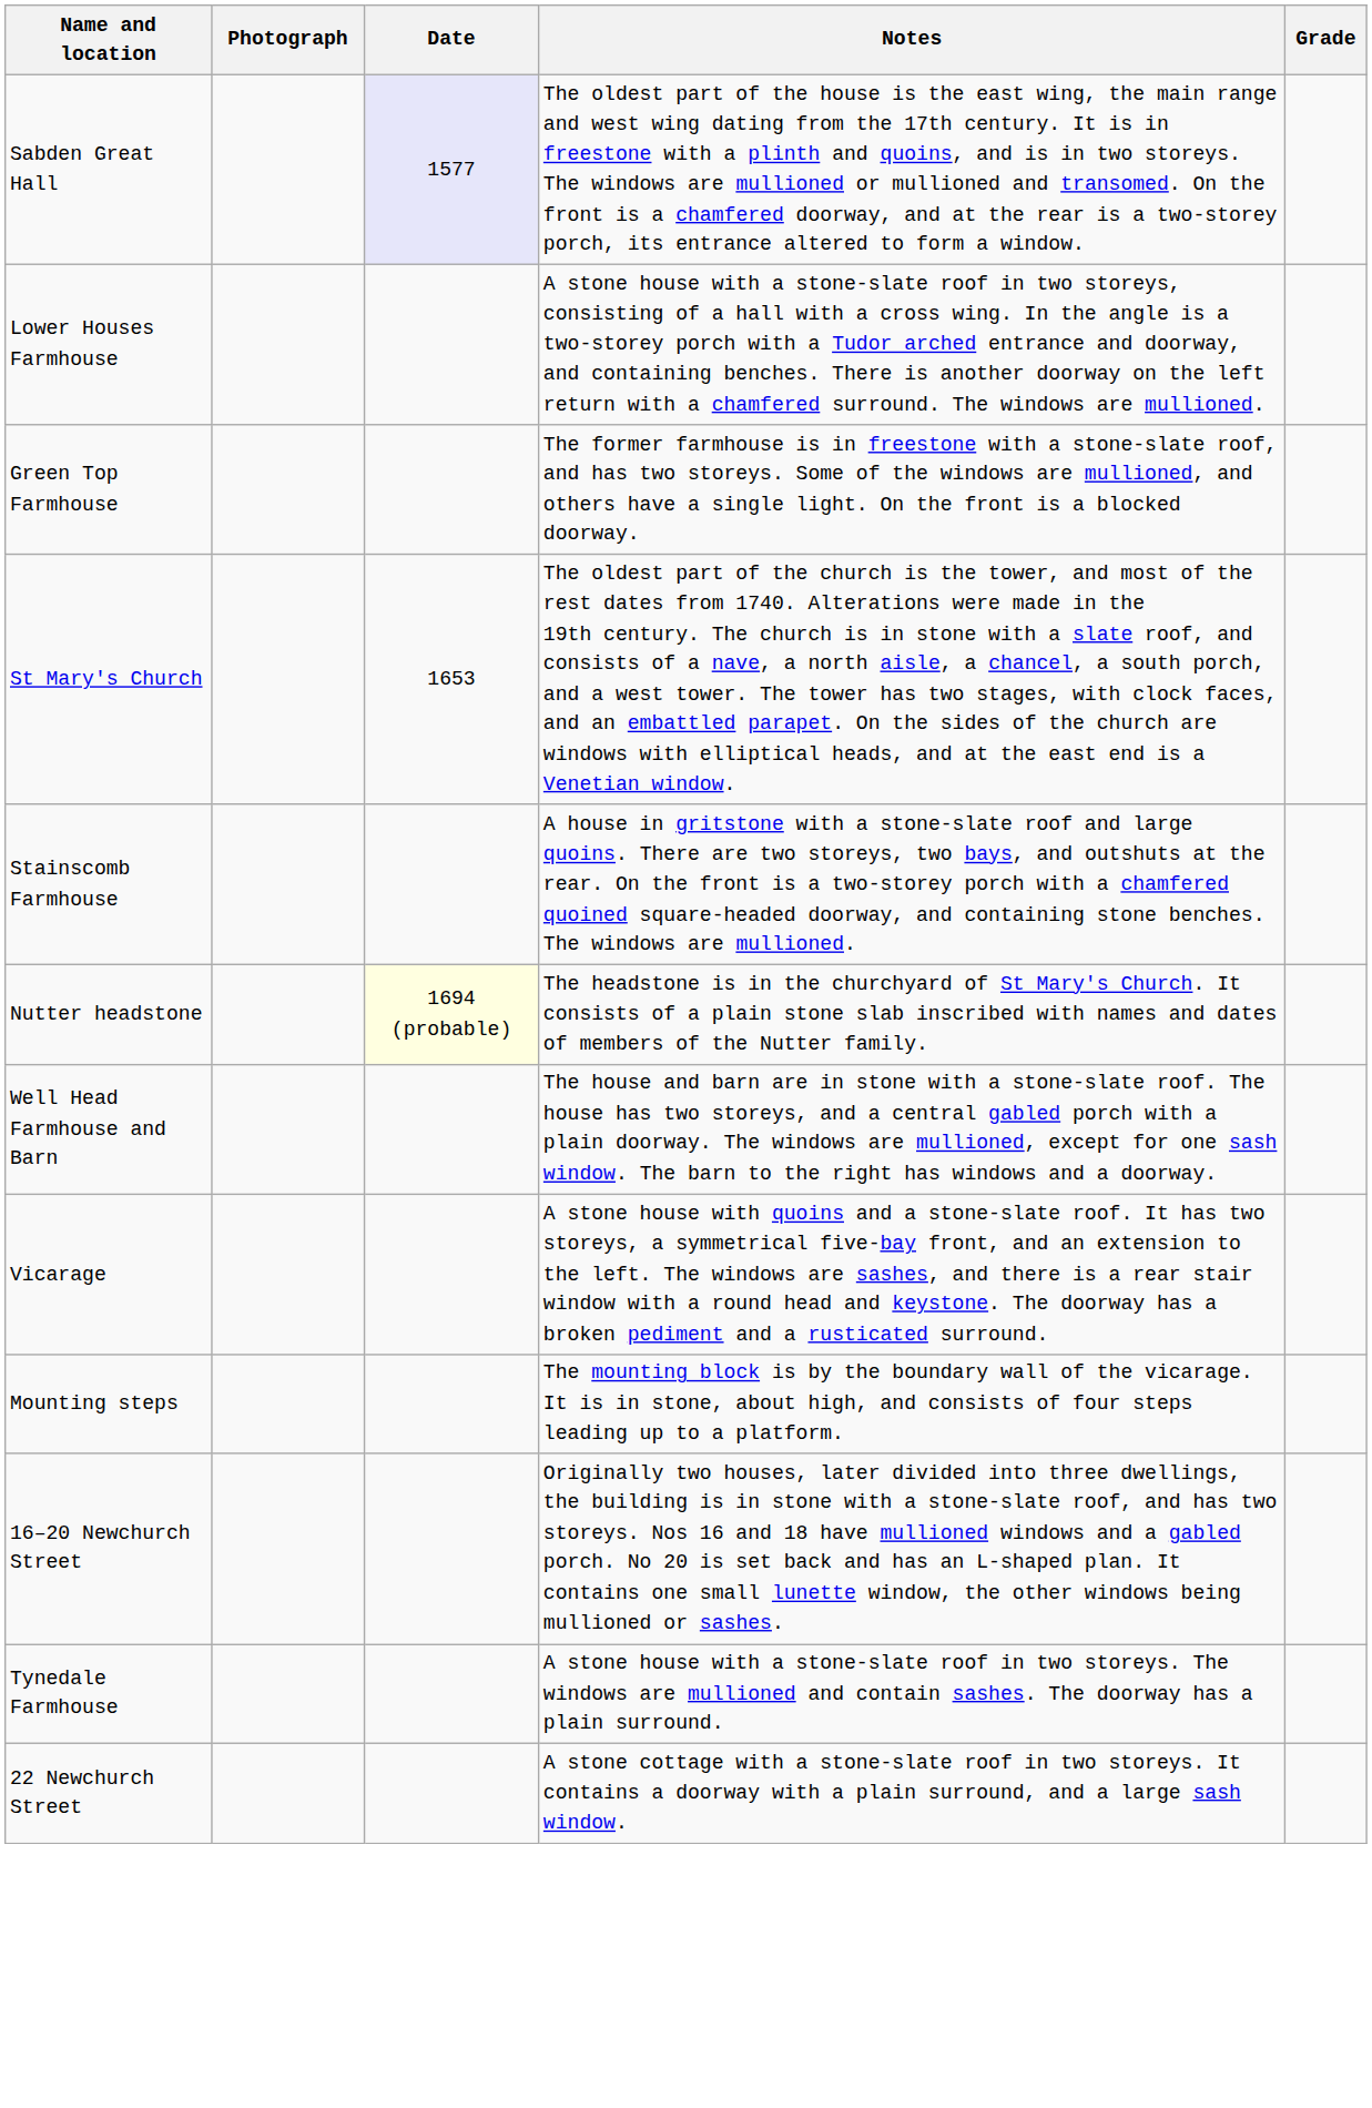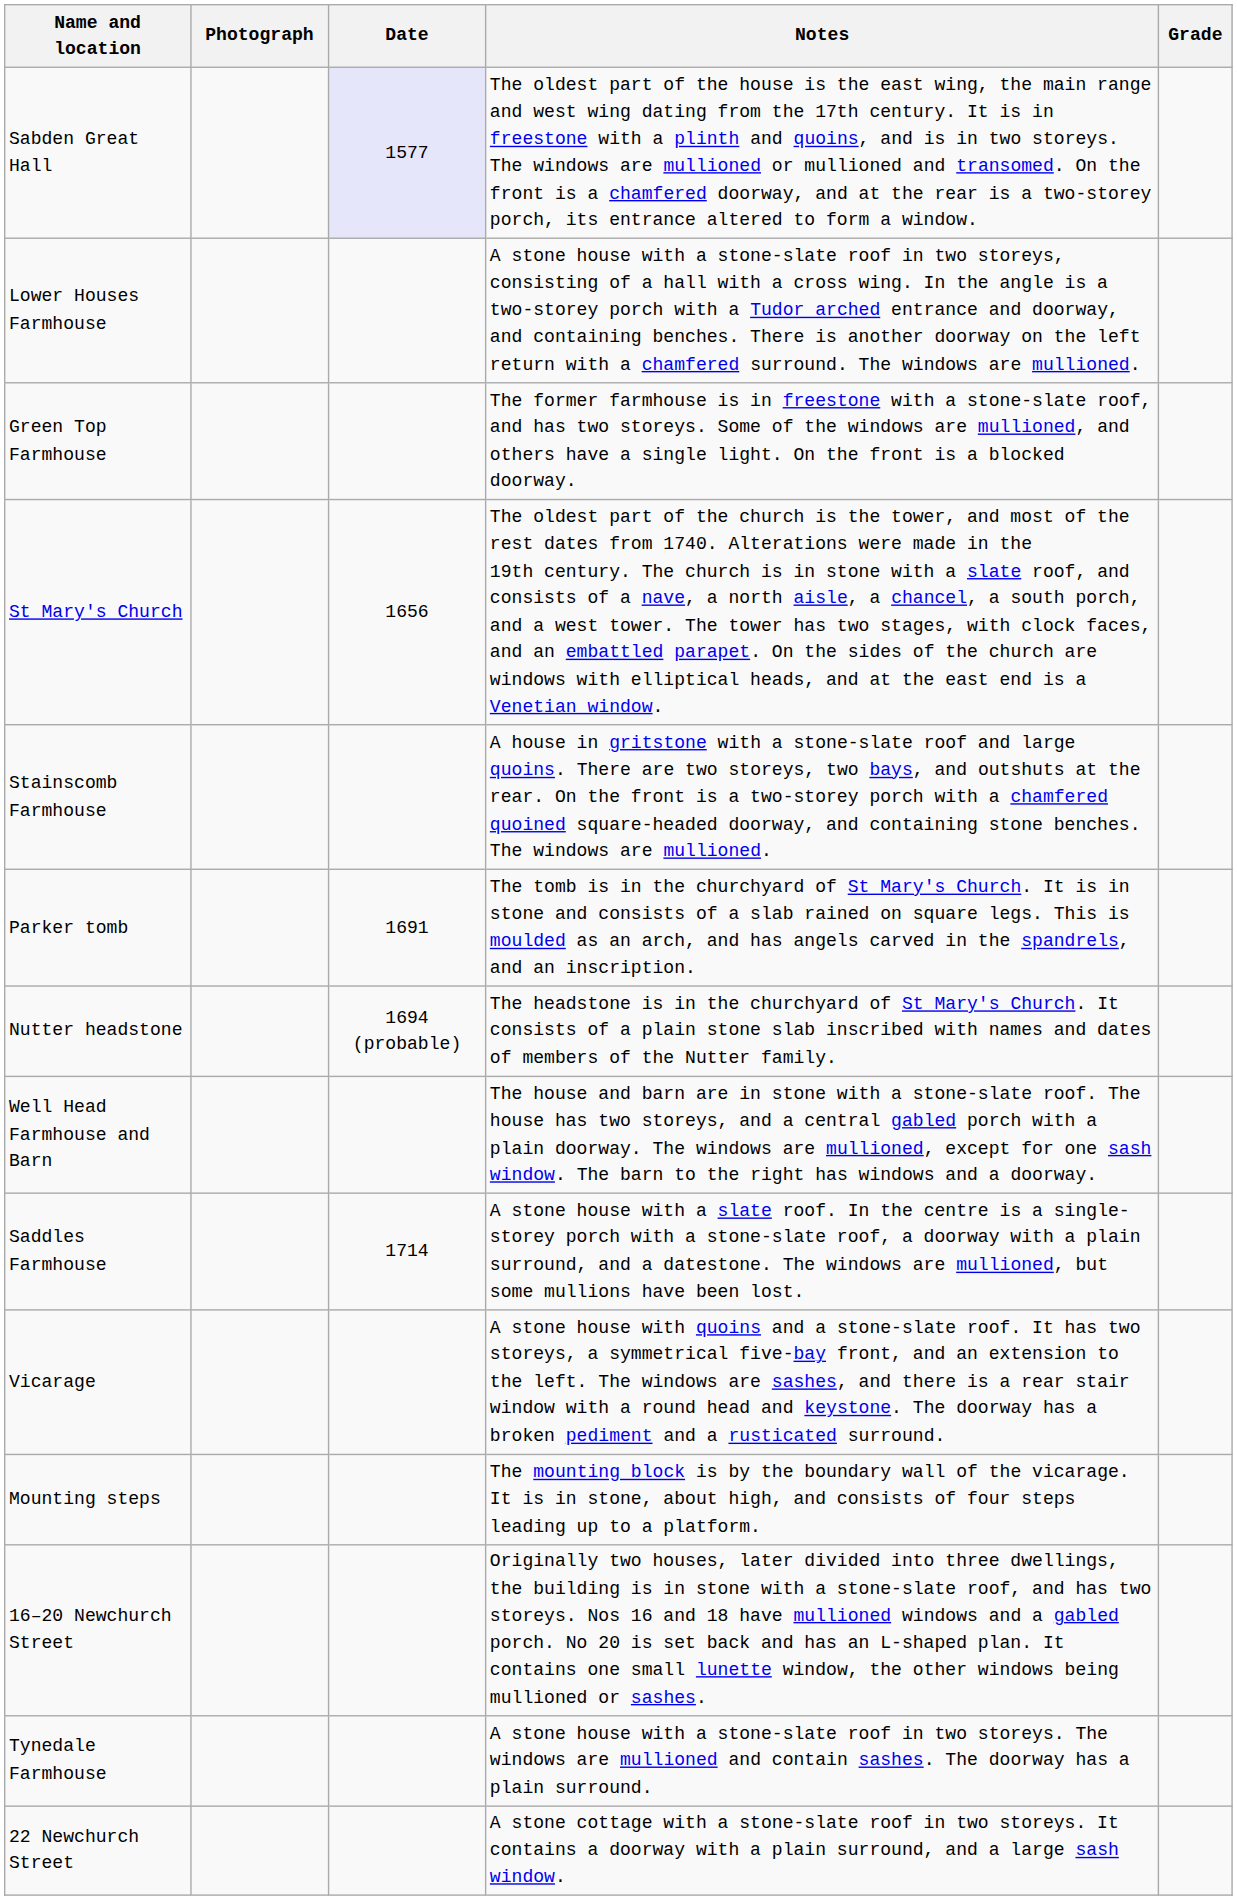St Mary's Church | Date: 1653 -> 1656
+ row: Parker tomb | 1691 | The tomb is in the churchyard of St Mary's Church. It is in stone and consists of a slab rained on square legs. This is moulded as an arch, and has angels carved in the spandrels, and an inscription.
Nutter headstone | Date: lightyellow background -> no background
+ row: Saddles Farmhouse | 1714 | A stone house with a slate roof. In the centre is a single-storey porch with a stone-slate roof, a doorway with a plain surround, and a datestone. The windows are mullioned, but some mullions have been lost.
